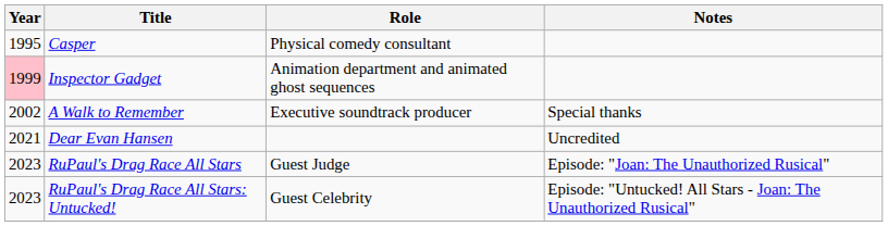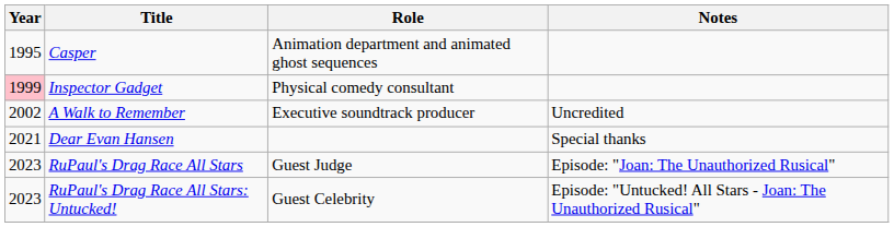Casper | Role: Physical comedy consultant -> Animation department and animated ghost sequences
Inspector Gadget | Role: Animation department and animated ghost sequences -> Physical comedy consultant
A Walk to Remember | Notes: Special thanks -> Uncredited
Dear Evan Hansen | Notes: Uncredited -> Special thanks
